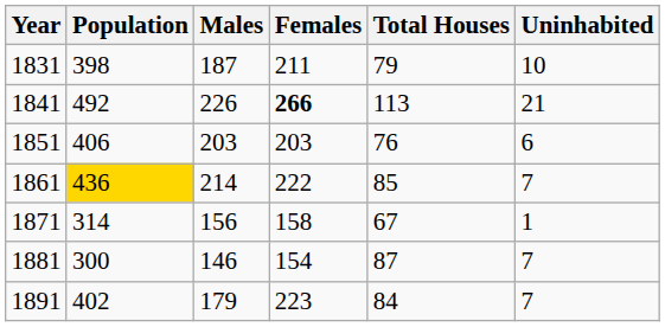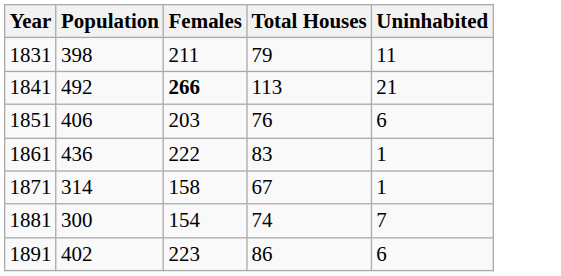- column: Males | 187 | 226 | 203 | 214 | 156 | 146 | 179
1831 | Uninhabited: 10 -> 11
1861 | Population: gold background -> no background
1861 | Total Houses: 85 -> 83
1861 | Uninhabited: 7 -> 1
1881 | Total Houses: 87 -> 74
1891 | Total Houses: 84 -> 86
1891 | Uninhabited: 7 -> 6
